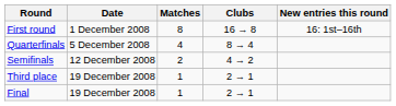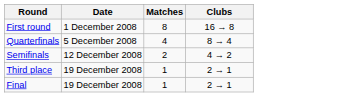- column: New entries this round | 16: 1st–16th
